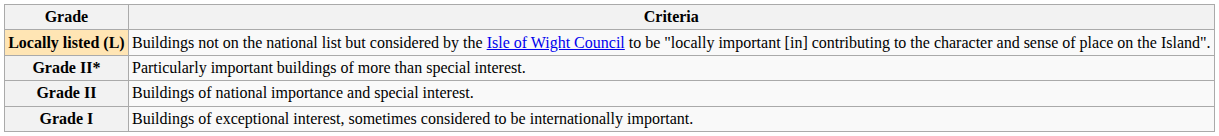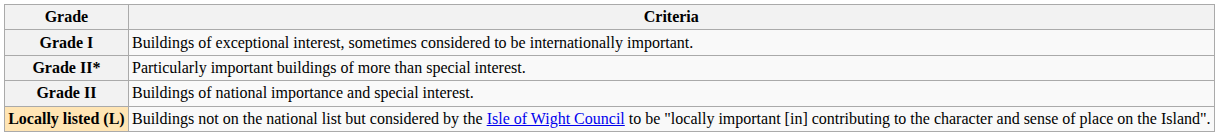rows swapped: Grade I <-> Locally listed (L)
